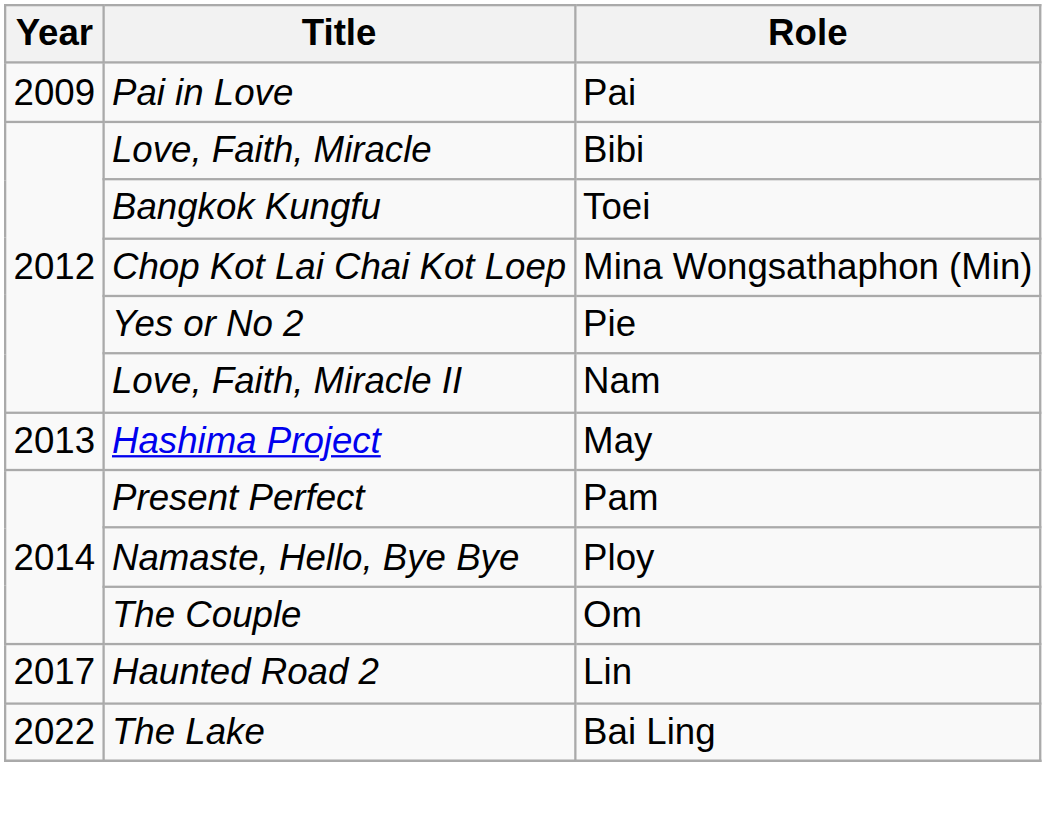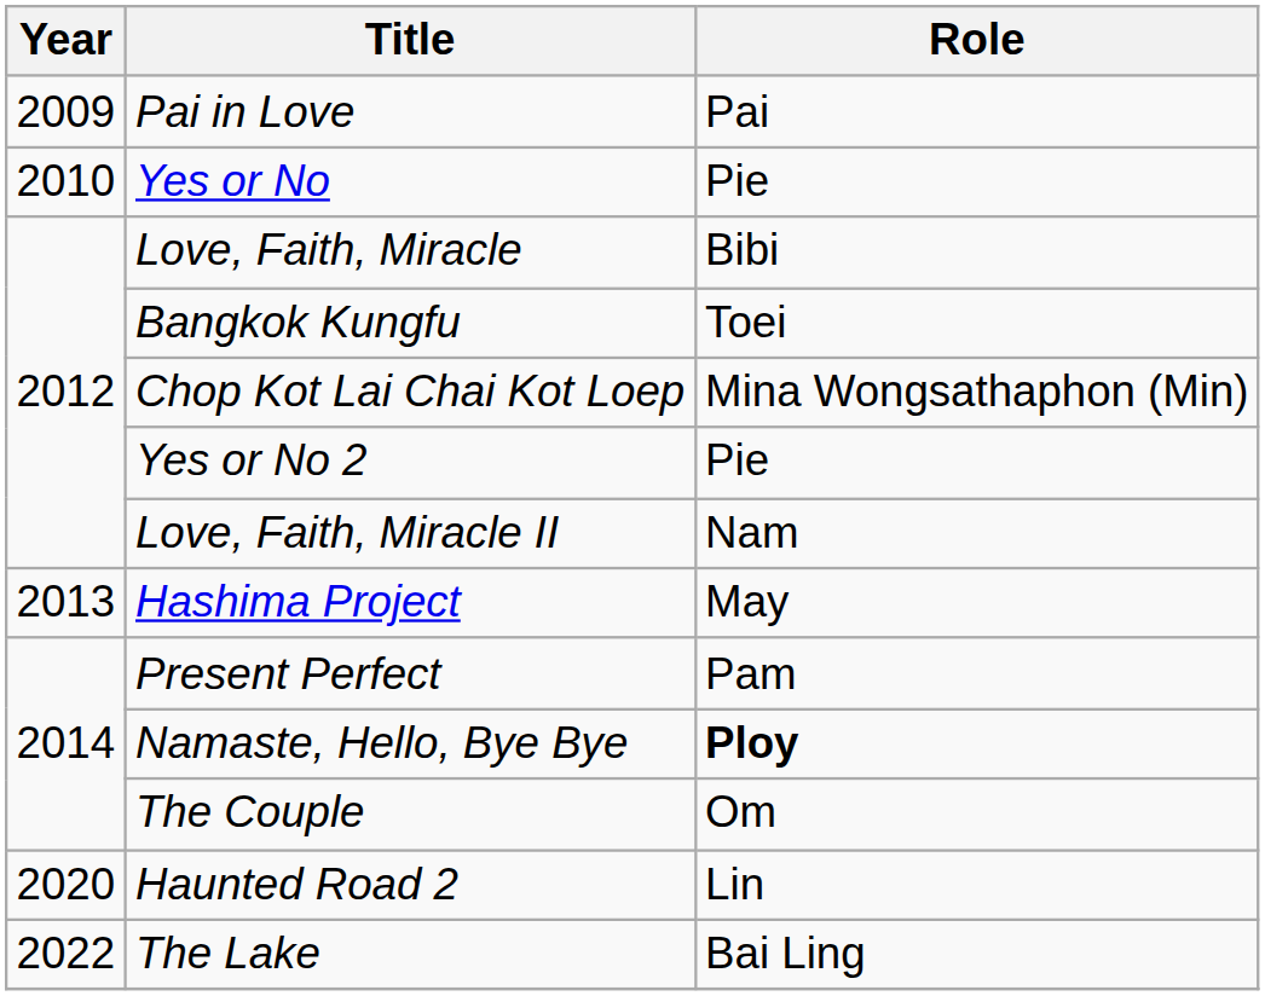+ row: 2010 | Yes or No | Pie
Namaste, Hello, Bye Bye | Role: normal -> bold
Haunted Road 2 | Year: 2017 -> 2020
